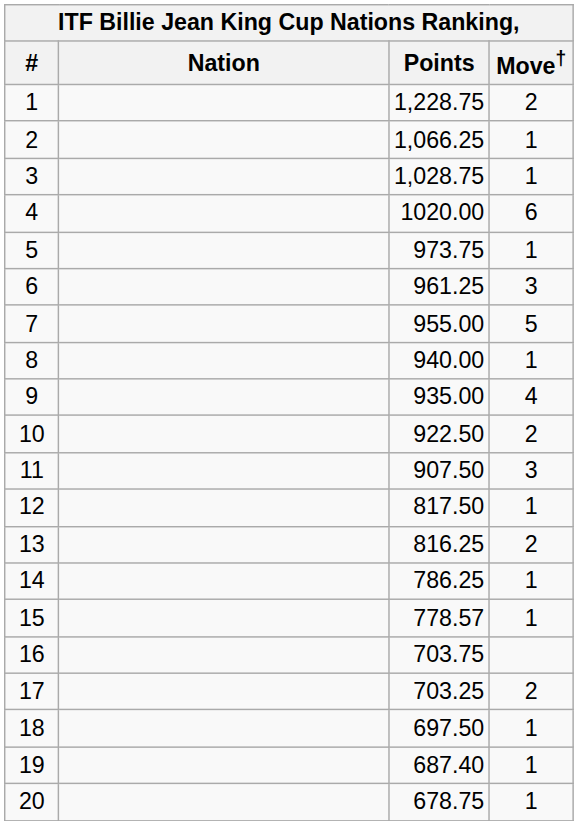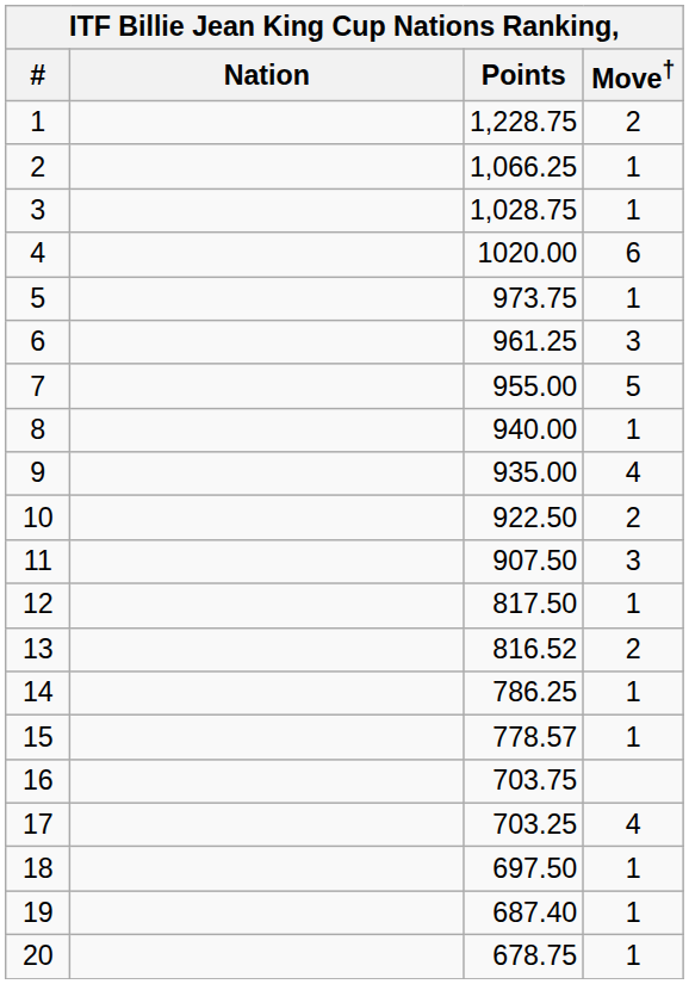13 | Points: 816.25 -> 816.52
17 | Move†: 2 -> 4
